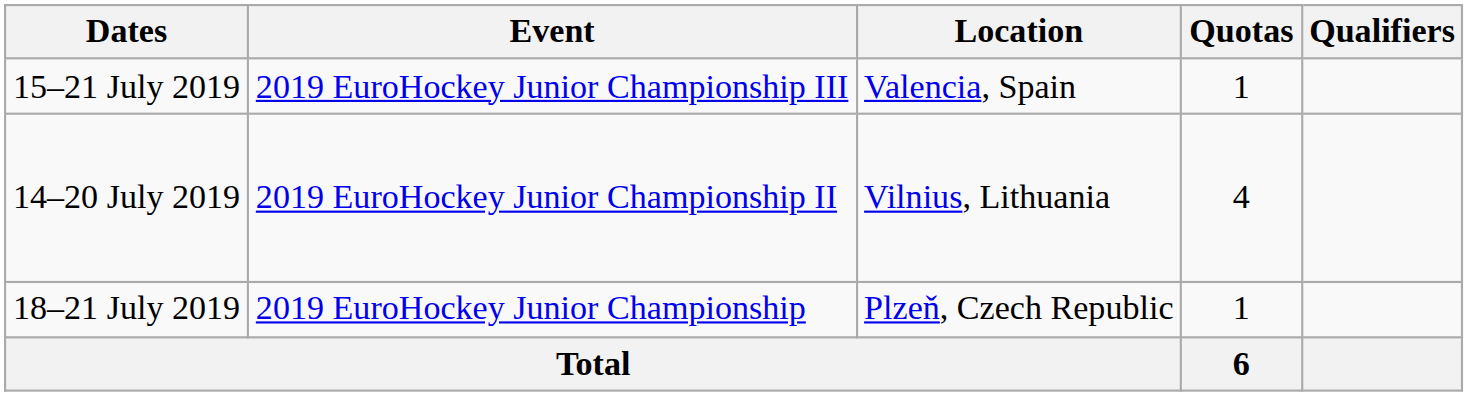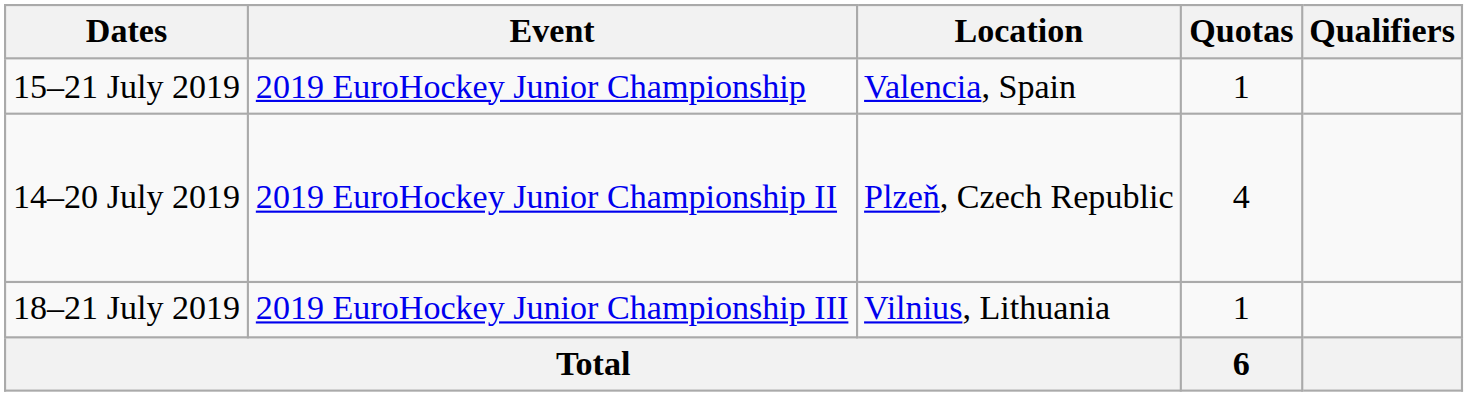15–21 July 2019 | Event: 2019 EuroHockey Junior Championship III -> 2019 EuroHockey Junior Championship
14–20 July 2019 | Location: Vilnius, Lithuania -> Plzeň, Czech Republic
18–21 July 2019 | Event: 2019 EuroHockey Junior Championship -> 2019 EuroHockey Junior Championship III
18–21 July 2019 | Location: Plzeň, Czech Republic -> Vilnius, Lithuania
